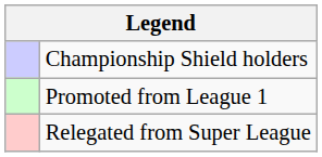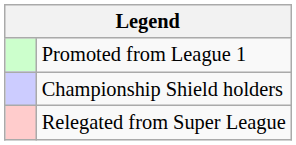rows swapped: Championship Shield holders <-> Promoted from League 1
